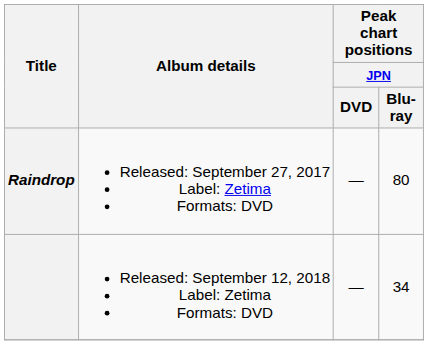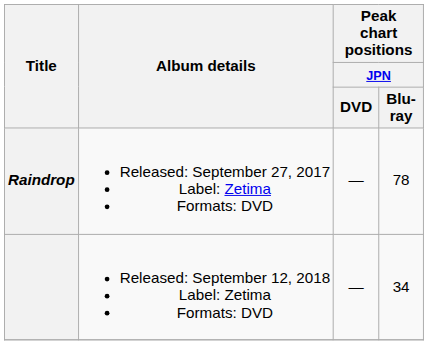Raindrop | Peak chart positions / JPN / Blu-ray: 80 -> 78
